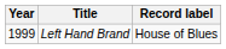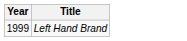- column: Record label | House of Blues
